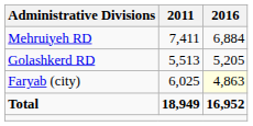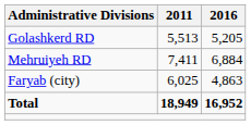rows swapped: Golashkerd RD <-> Mehruiyeh RD
Faryab (city) | 2016: lightyellow background -> no background
